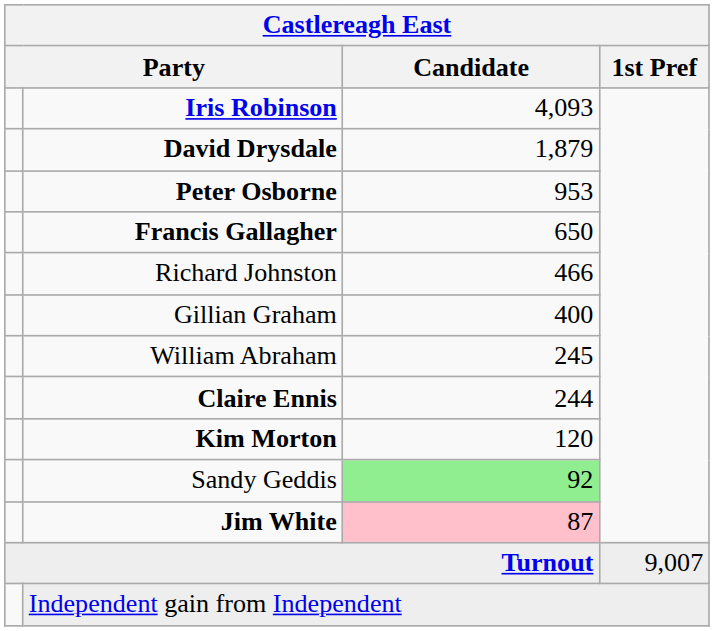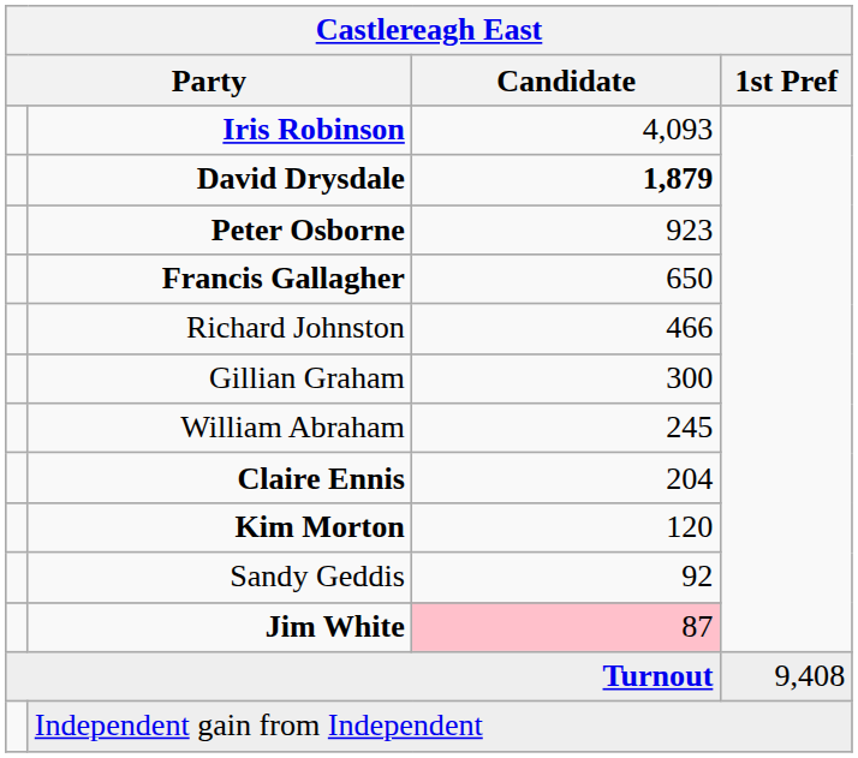David Drysdale | Candidate: normal -> bold
Peter Osborne | Candidate: 953 -> 923
Gillian Graham | Candidate: 400 -> 300
Claire Ennis | Candidate: 244 -> 204
Sandy Geddis | Candidate: lightgreen background -> no background
Turnout | 1st Pref: 9,007 -> 9,408
